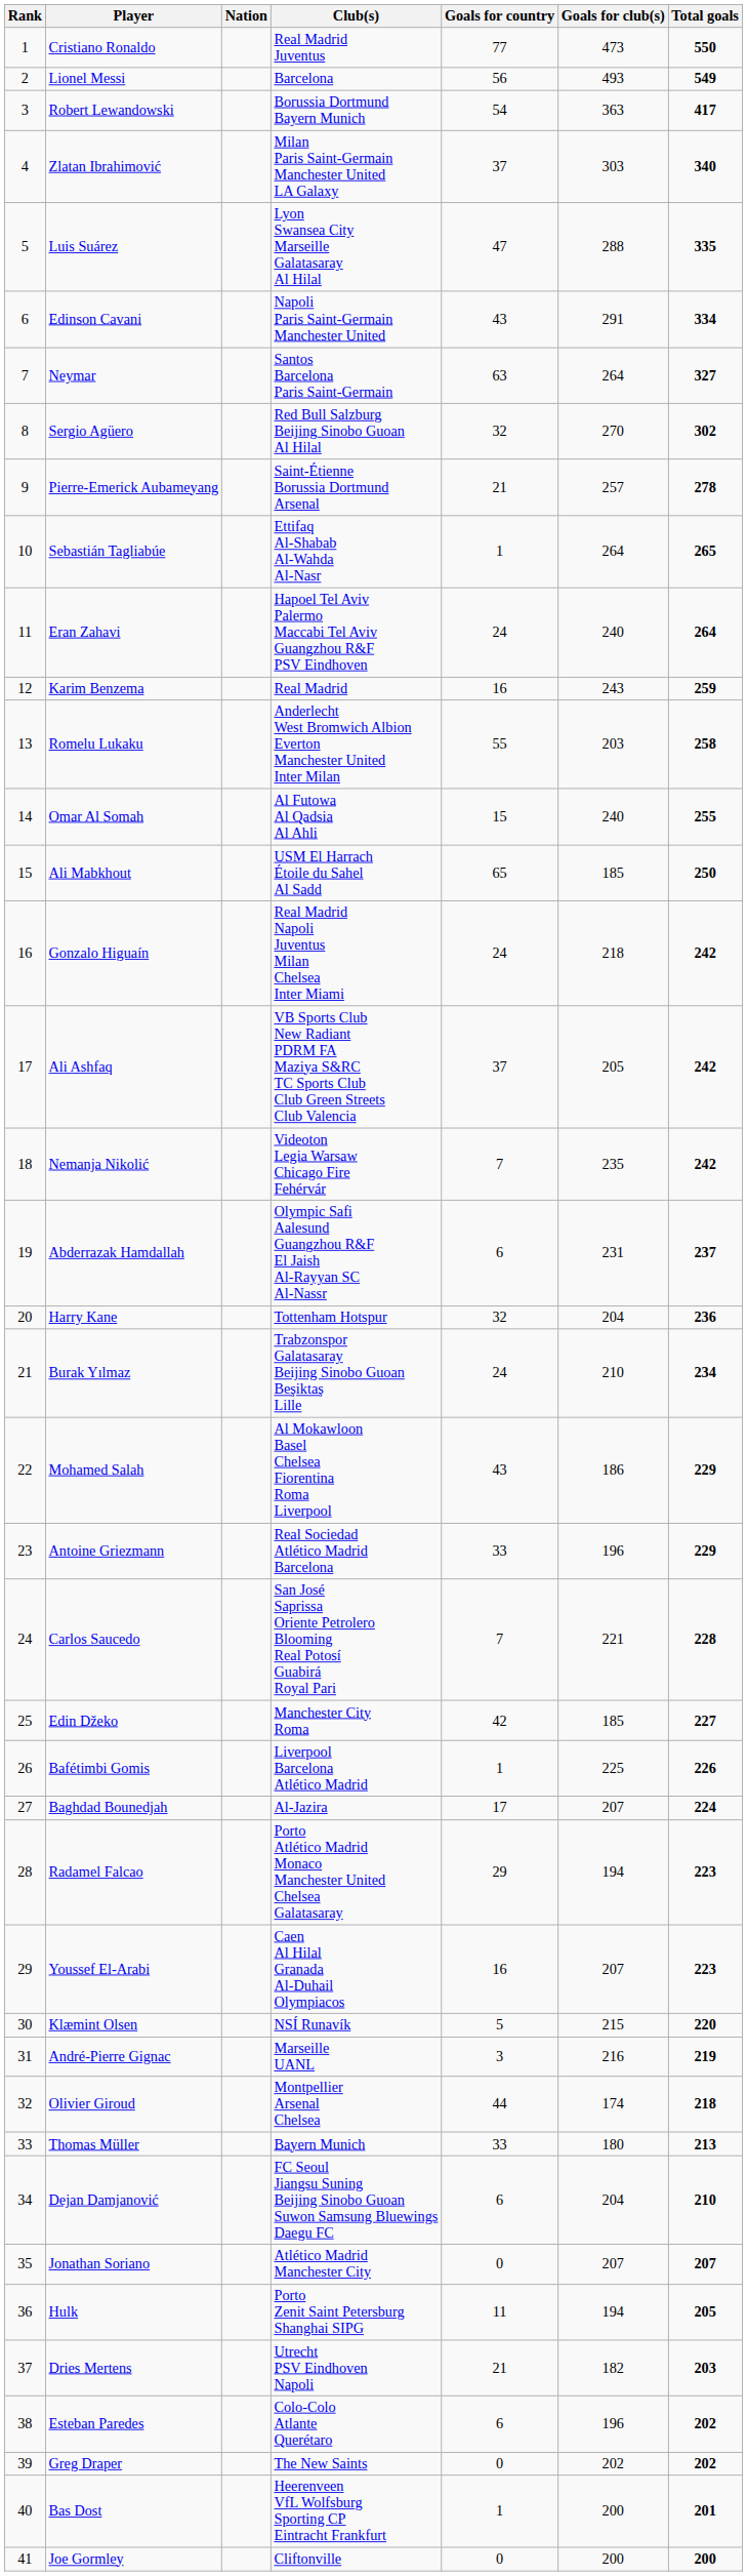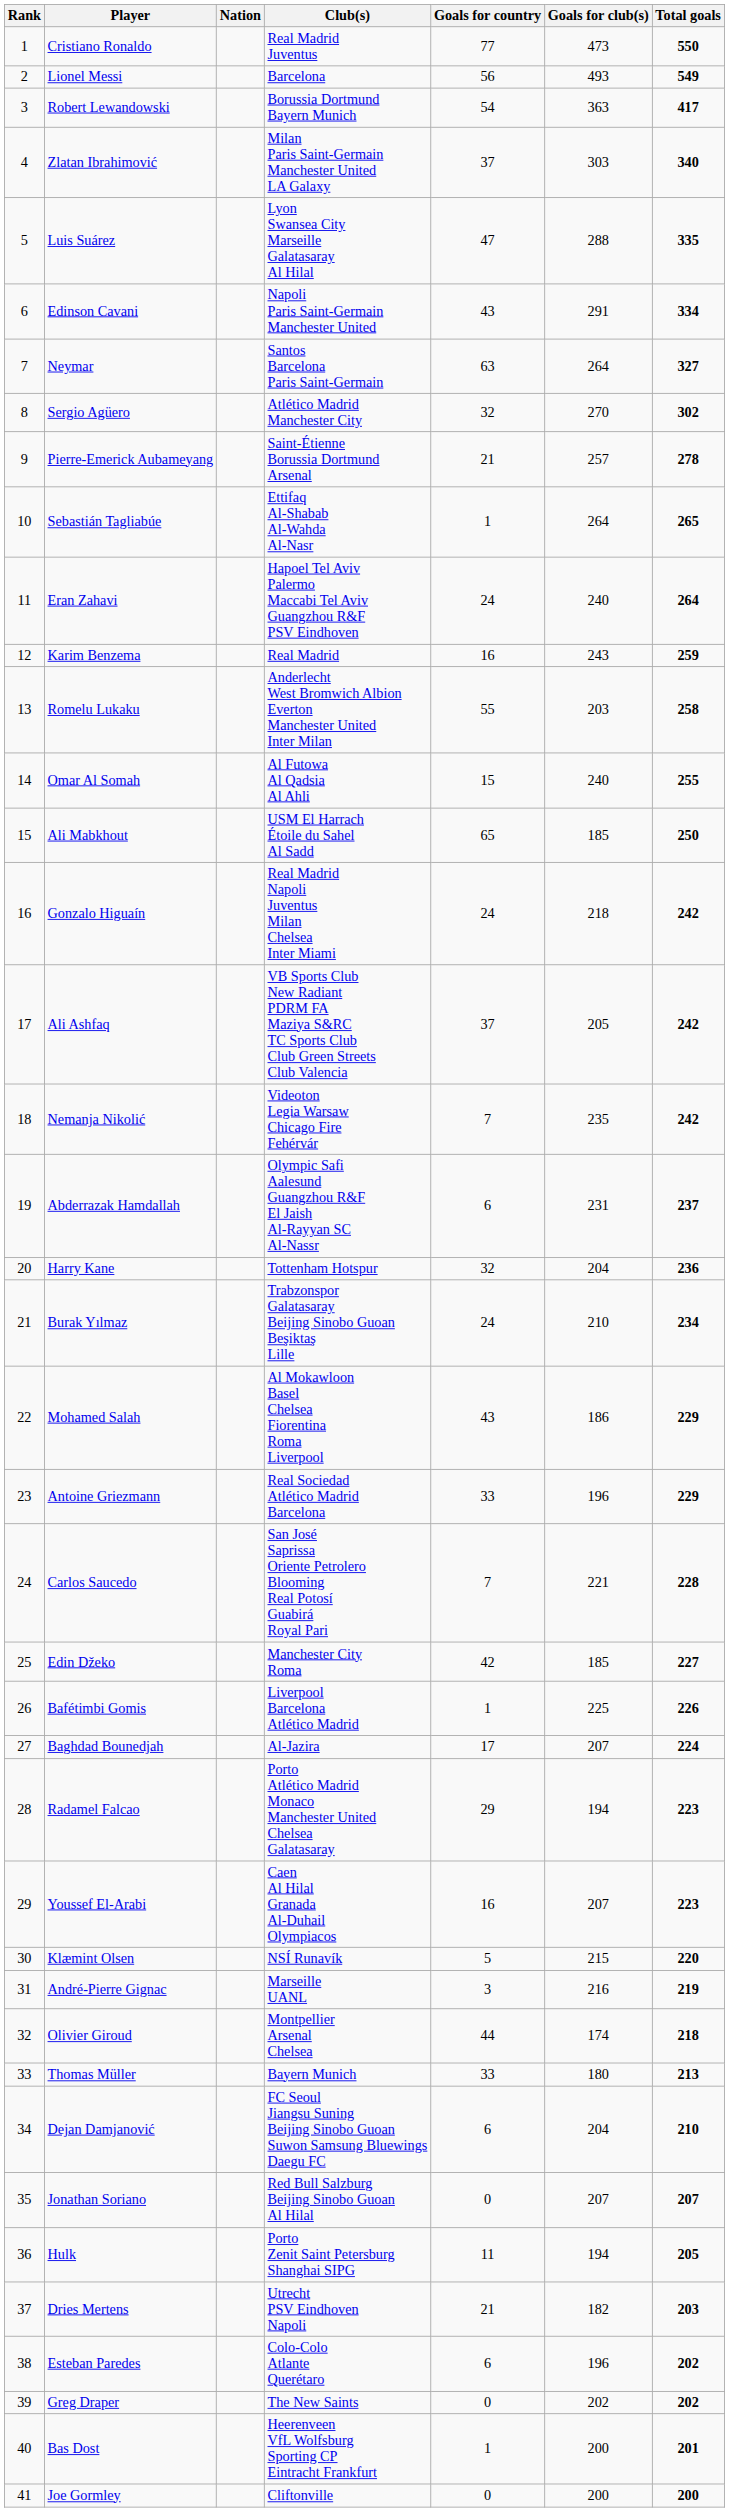Sergio Agüero | Club(s): Red Bull Salzburg Beijing Sinobo Guoan Al Hilal -> Atlético Madrid Manchester City
Jonathan Soriano | Club(s): Atlético Madrid Manchester City -> Red Bull Salzburg Beijing Sinobo Guoan Al Hilal
